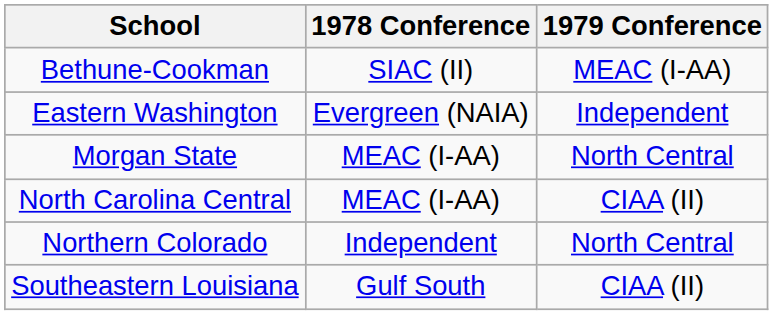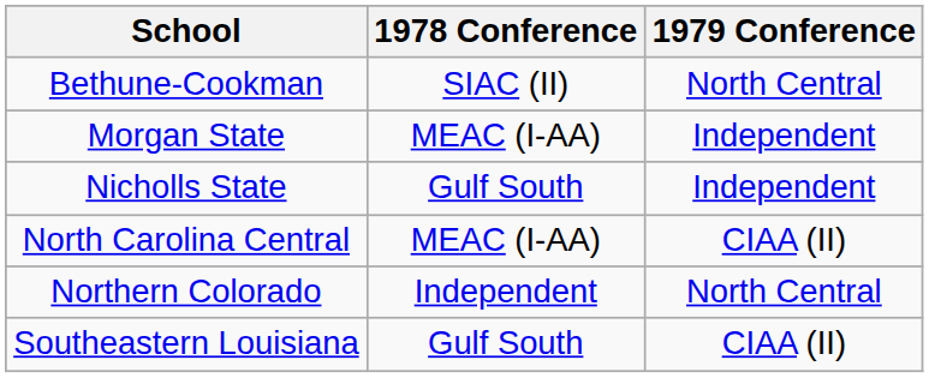Bethune-Cookman | 1979 Conference: MEAC (I-AA) -> North Central
- row: Eastern Washington | Evergreen (NAIA) | Independent
Morgan State | 1979 Conference: North Central -> Independent
+ row: Nicholls State | Gulf South | Independent
